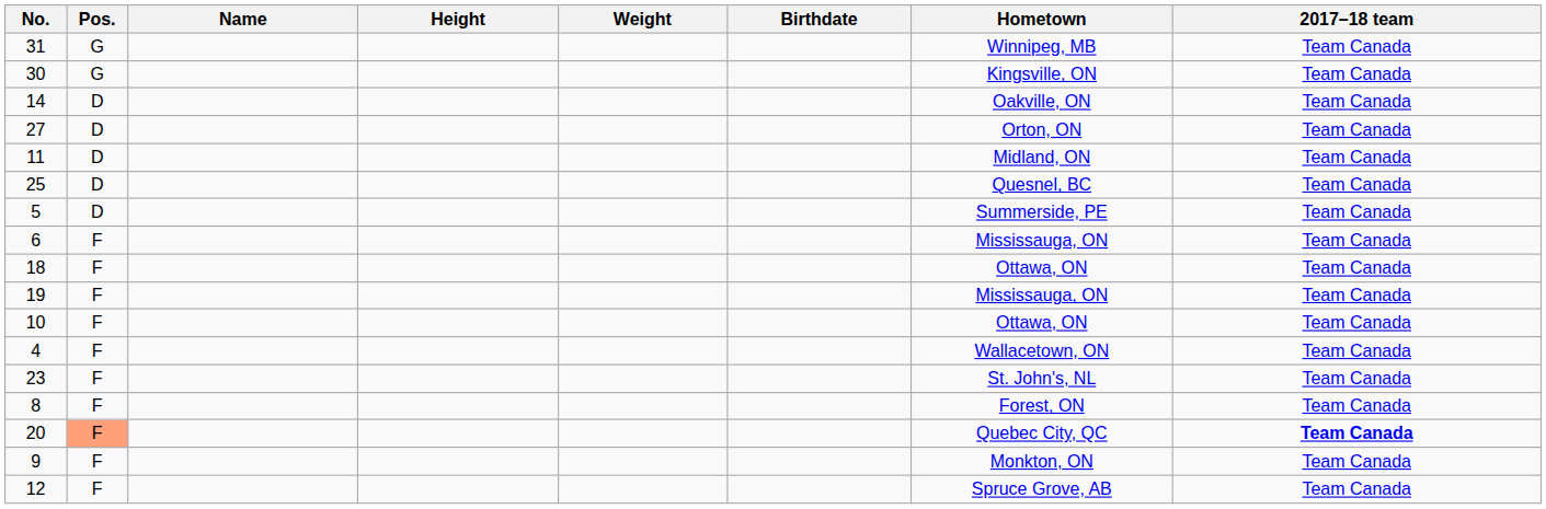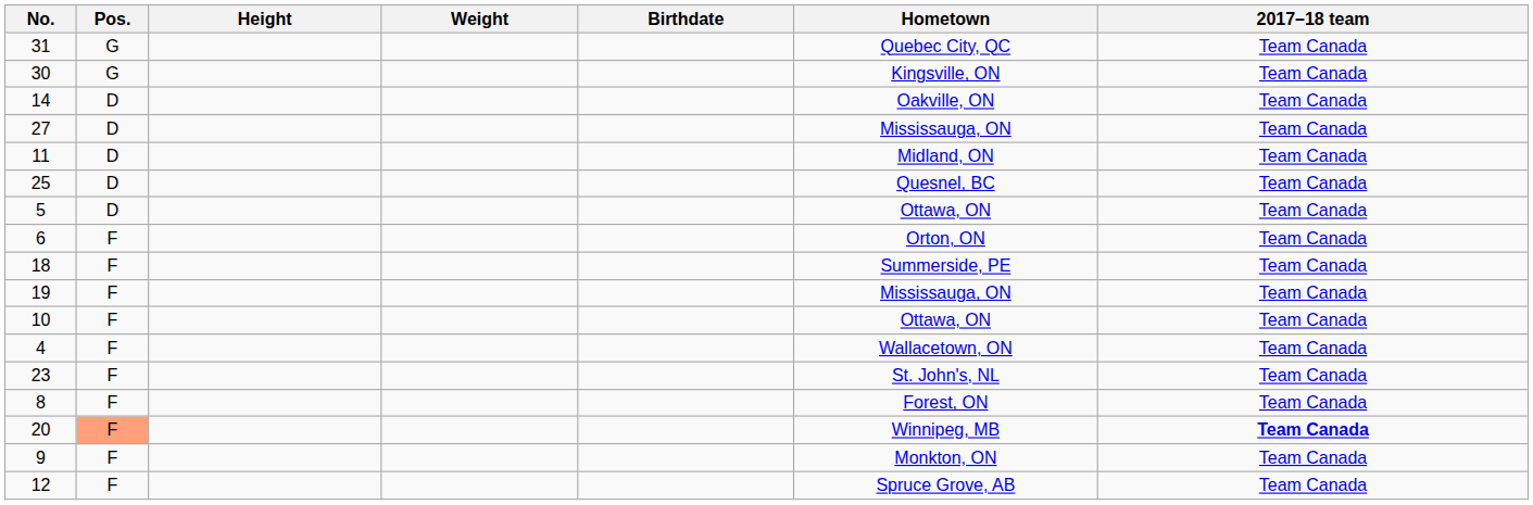- column: Name
31 | Hometown: Winnipeg, MB -> Quebec City, QC
27 | Hometown: Orton, ON -> Mississauga, ON
5 | Hometown: Summerside, PE -> Ottawa, ON
6 | Hometown: Mississauga, ON -> Orton, ON
18 | Hometown: Ottawa, ON -> Summerside, PE
20 | Hometown: Quebec City, QC -> Winnipeg, MB
